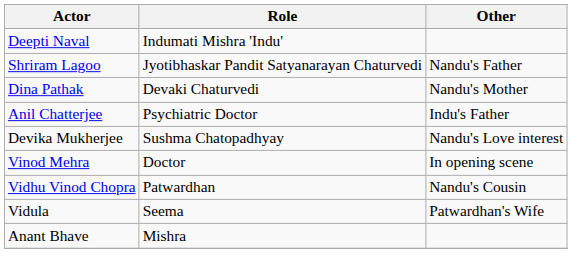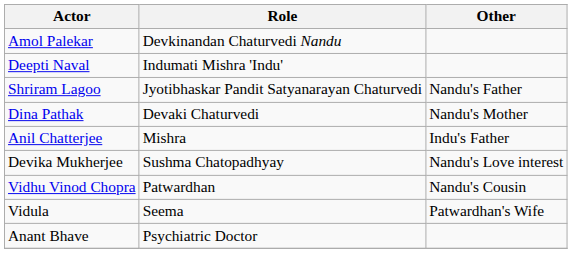+ row: Amol Palekar | Devkinandan Chaturvedi Nandu
Anil Chatterjee | Role: Psychiatric Doctor -> Mishra
- row: Vinod Mehra | Doctor | In opening scene
Anant Bhave | Role: Mishra -> Psychiatric Doctor
